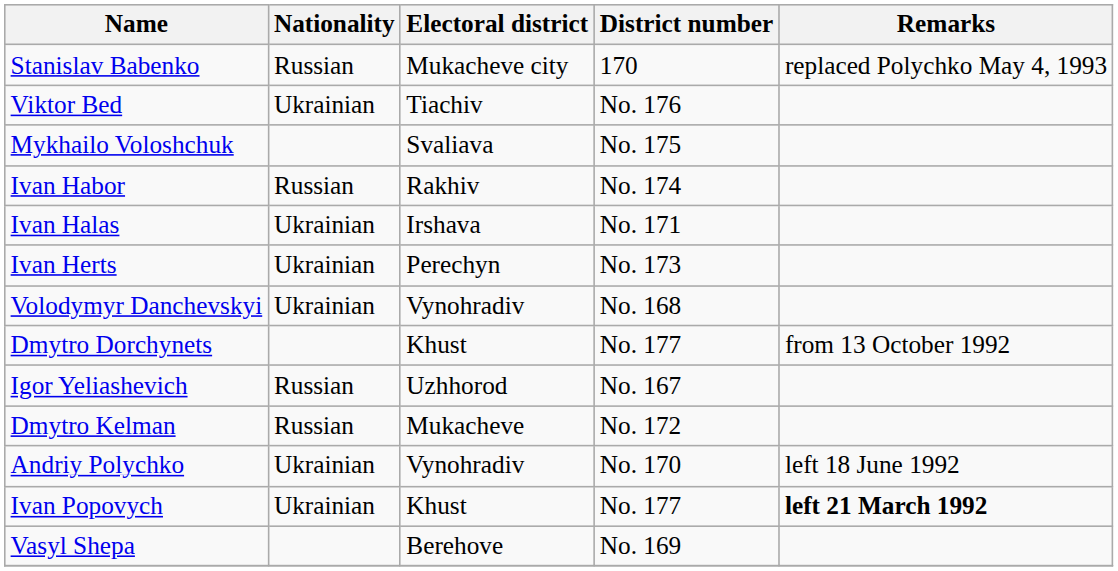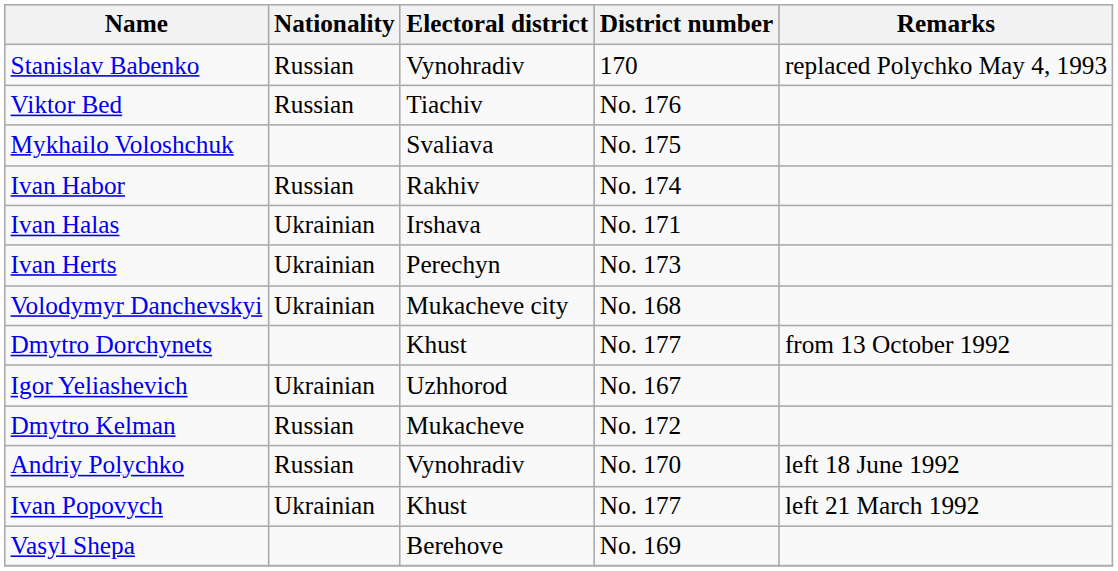Stanislav Babenko | Electoral district: Mukacheve city -> Vynohradiv
Viktor Bed | Nationality: Ukrainian -> Russian
Volodymyr Danchevskyi | Electoral district: Vynohradiv -> Mukacheve city
Igor Yeliashevich | Nationality: Russian -> Ukrainian
Andriy Polychko | Nationality: Ukrainian -> Russian
Ivan Popovych | Remarks: bold -> normal
